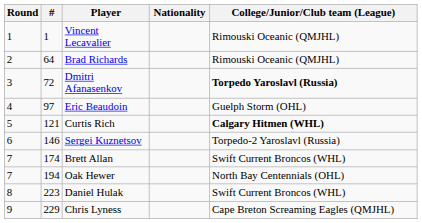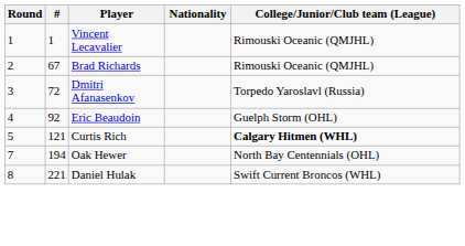Brad Richards | #: 64 -> 67
Dmitri Afanasenkov | College/Junior/Club team (League): bold -> normal
Eric Beaudoin | #: 97 -> 92
- row: 6 | 146 | Sergei Kuznetsov | Torpedo-2 Yaroslavl (Russia)
- row: 7 | 174 | Brett Allan | Swift Current Broncos (WHL)
Daniel Hulak | #: 223 -> 221
- row: 9 | 229 | Chris Lyness | Cape Breton Screaming Eagles (QMJHL)
